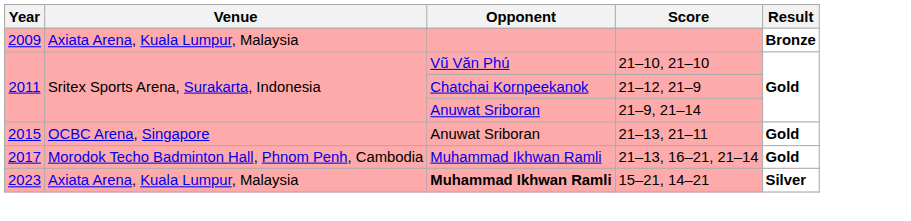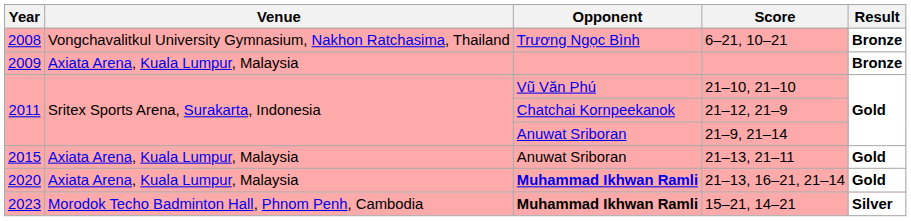+ row: 2008 | Vongchavalitkul University Gymnasium, Nakhon Ratchasima, Thailand | Trương Ngọc Bình | 6–21, 10–21 | Bronze
21–13, 21–11 | Venue: OCBC Arena, Singapore -> Axiata Arena, Kuala Lumpur, Malaysia
21–13, 16–21, 21–14 | Year: 2017 -> 2020
21–13, 16–21, 21–14 | Venue: Morodok Techo Badminton Hall, Phnom Penh, Cambodia -> Axiata Arena, Kuala Lumpur, Malaysia
21–13, 16–21, 21–14 | Opponent: normal -> bold
15–21, 14–21 | Venue: Axiata Arena, Kuala Lumpur, Malaysia -> Morodok Techo Badminton Hall, Phnom Penh, Cambodia
